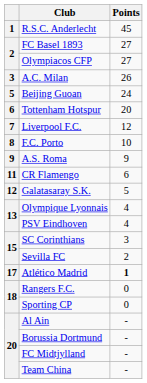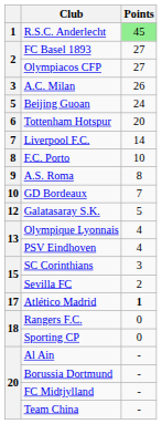R.S.C. Anderlecht | Points: no background -> lightgreen background
Liverpool F.C. | Points: 12 -> 14
A.S. Roma | Points: 9 -> 8
+ row: 10 | GD Bordeaux | 7
- row: 11 | CR Flamengo | 6
